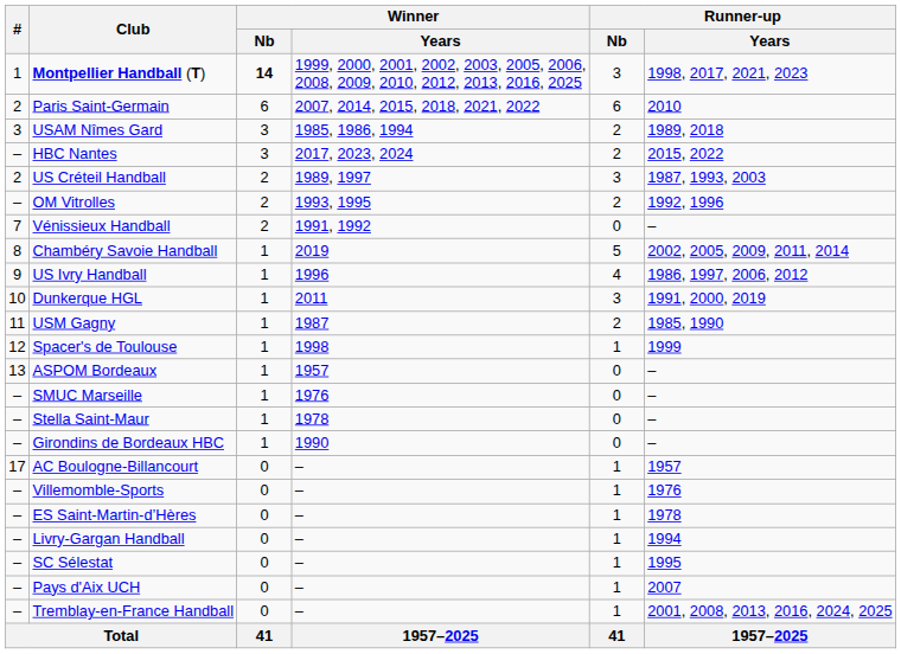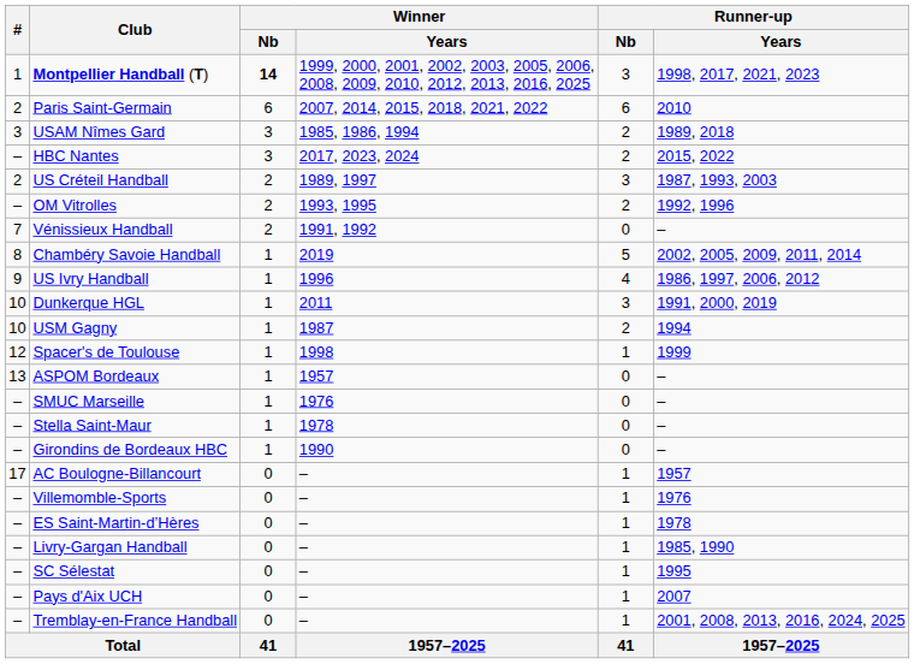USM Gagny | #: 11 -> 10
USM Gagny | Runner-up / Years: 1985, 1990 -> 1994
Livry-Gargan Handball | Runner-up / Years: 1994 -> 1985, 1990
